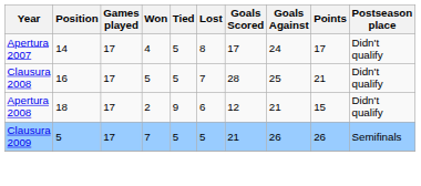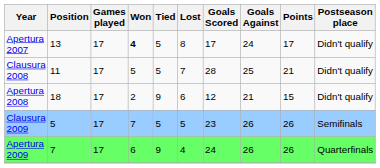Apertura 2007 | Position: 14 -> 13
Apertura 2007 | Won: normal -> bold
Clausura 2008 | Position: 16 -> 11
Clausura 2009 | Goals Scored: 21 -> 23
+ row: Apertura 2009 | 7 | 17 | 6 | 9 | 4 | 24 | 26 | 26 | Quarterfinals
